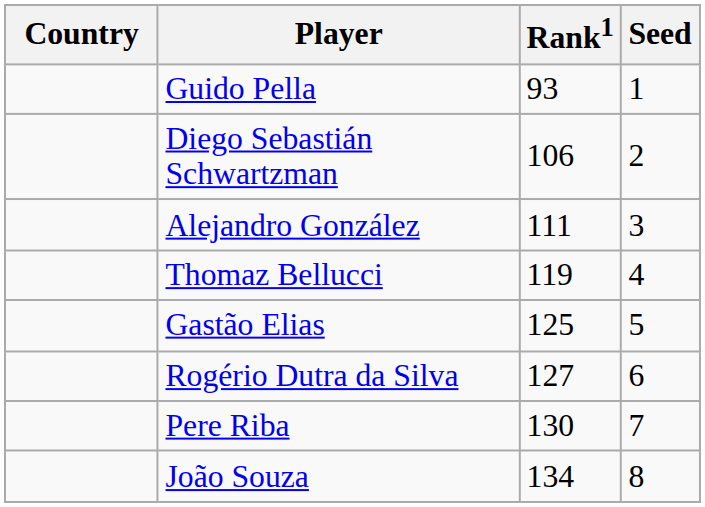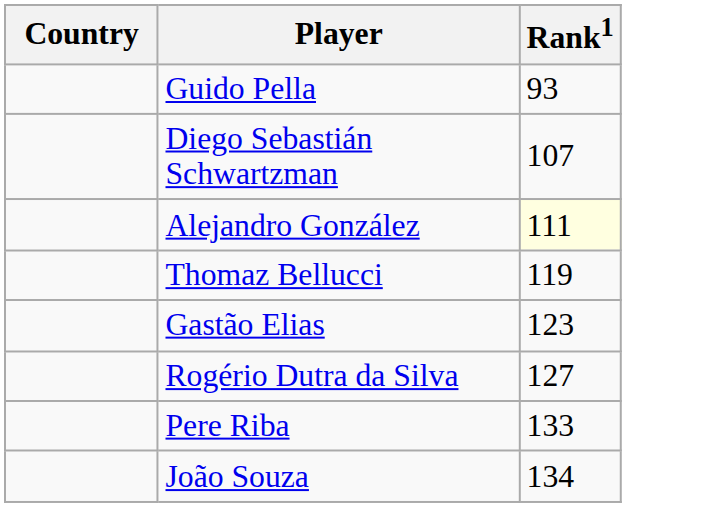- column: Seed | 1 | 2 | 3 | 4 | 5 | 6 | 7 | 8
Diego Sebastián Schwartzman | Rank1: 106 -> 107
Alejandro González | Rank1: no background -> lightyellow background
Gastão Elias | Rank1: 125 -> 123
Pere Riba | Rank1: 130 -> 133
